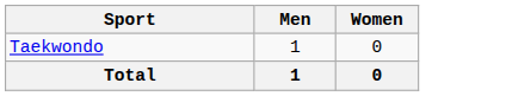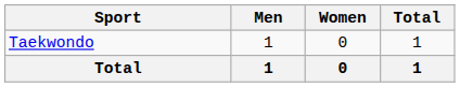+ column: Total | 1 | 1
